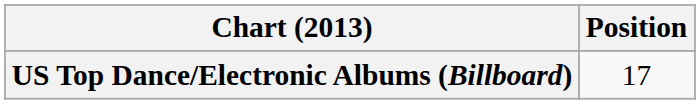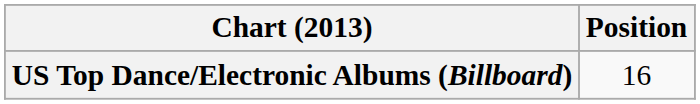US Top Dance/Electronic Albums (Billboard) | Position: 17 -> 16
